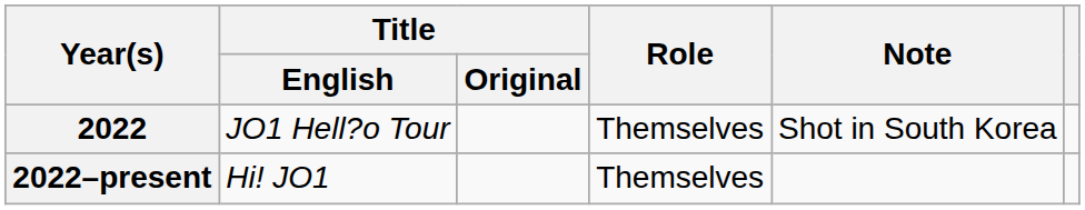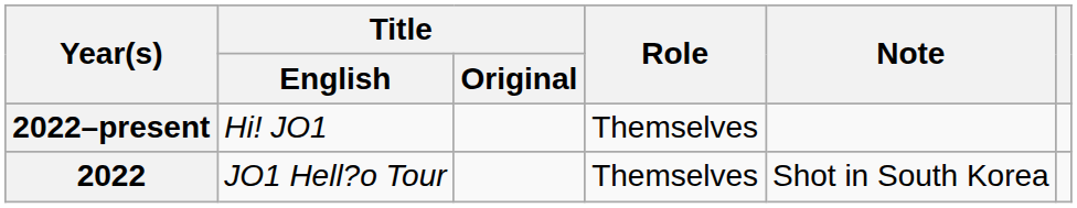rows swapped: 2022–present <-> 2022
